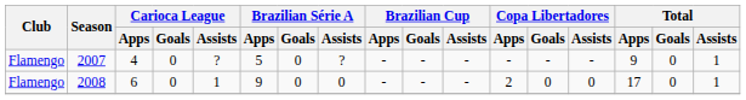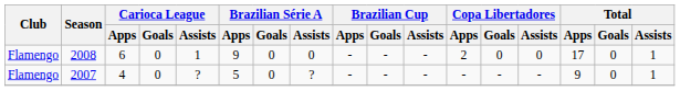rows swapped: 2007 <-> 2008
